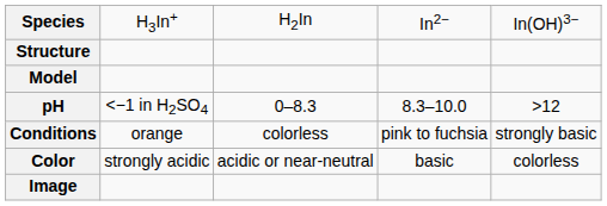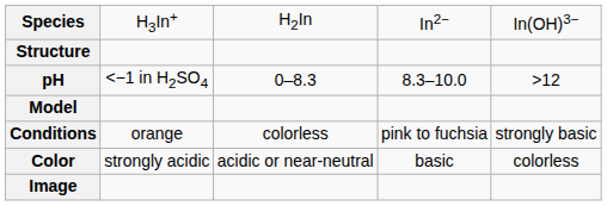rows swapped: Model <-> pH
